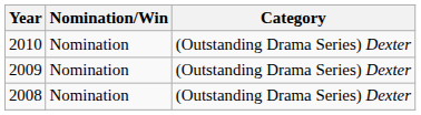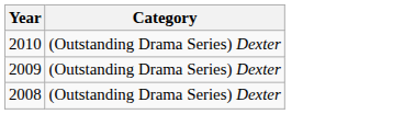- column: Nomination/Win | Nomination | Nomination | Nomination
